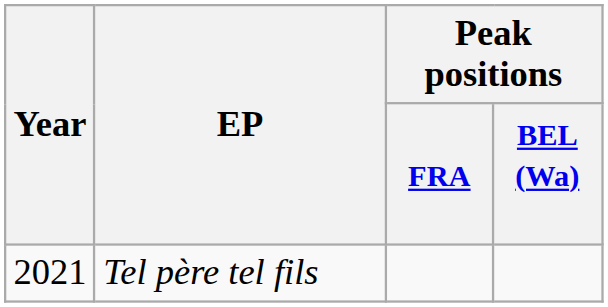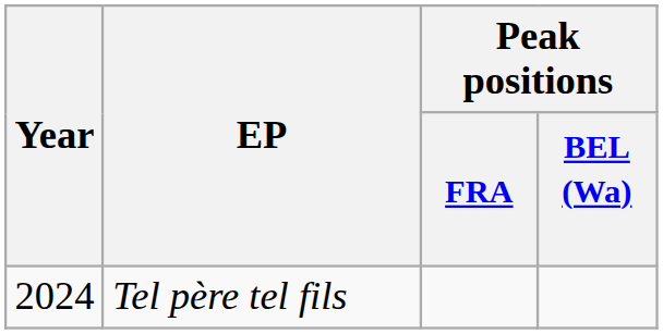Tel père tel fils | Year: 2021 -> 2024
